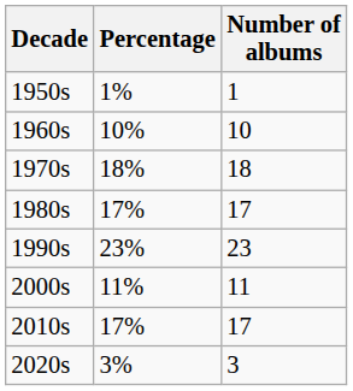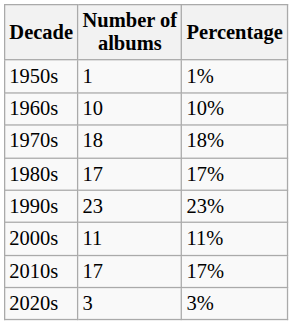columns swapped: Number of albums <-> Percentage
